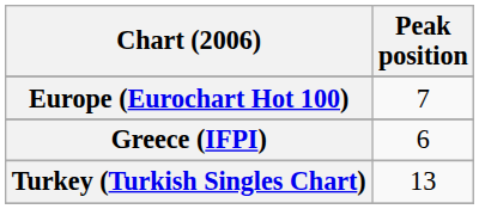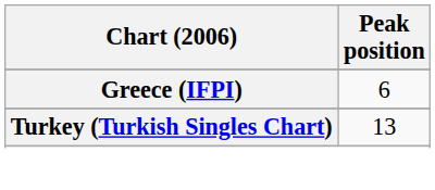- row: Europe (Eurochart Hot 100) | 7
